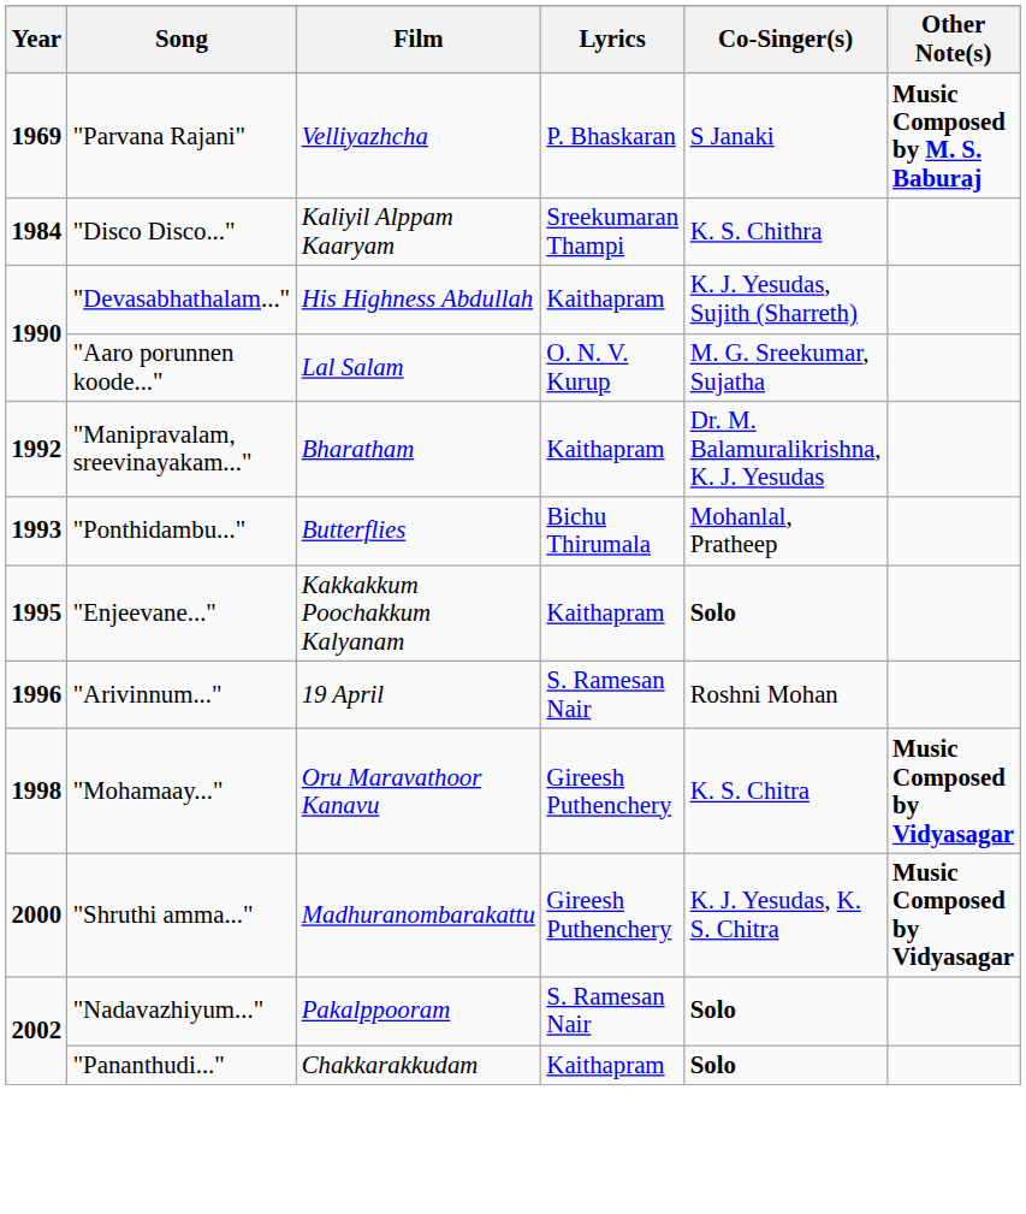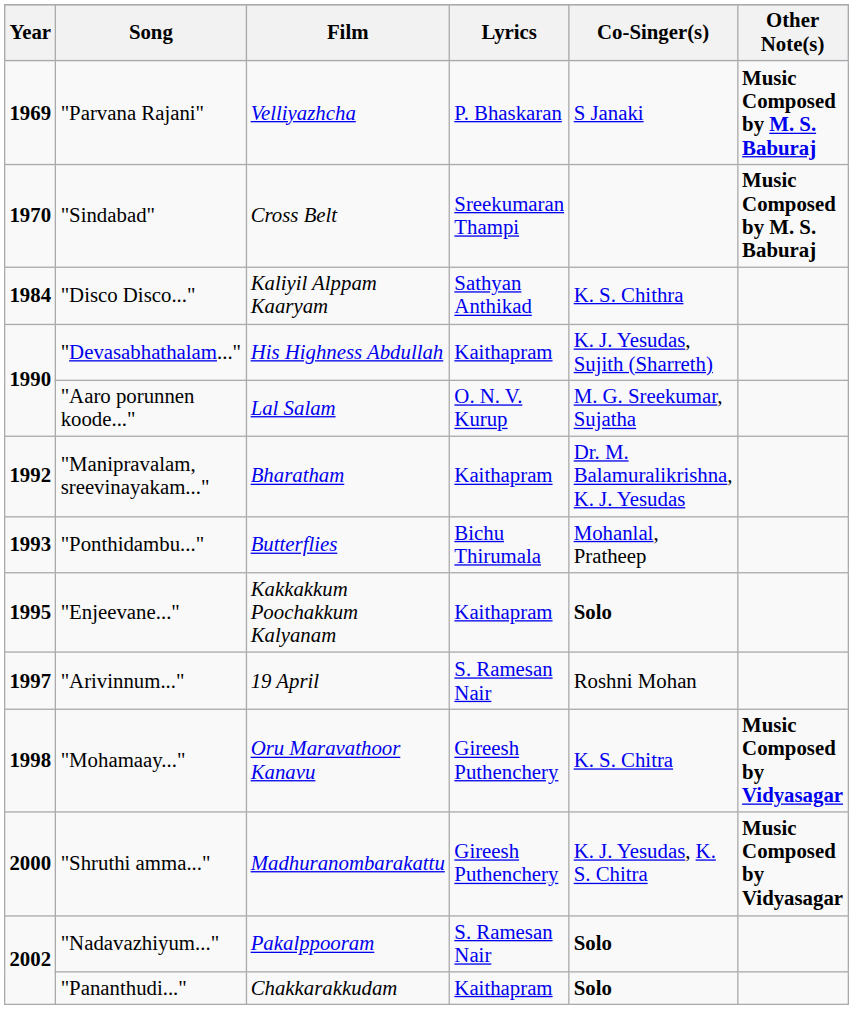+ row: 1970 | "Sindabad" | Cross Belt | Sreekumaran Thampi | Music Composed by M. S. Baburaj
"Disco Disco..." | Lyrics: Sreekumaran Thampi -> Sathyan Anthikad
"Arivinnum..." | Year: 1996 -> 1997
